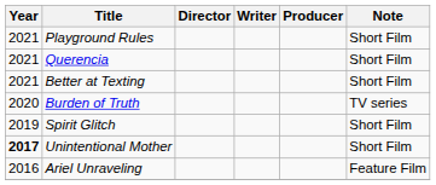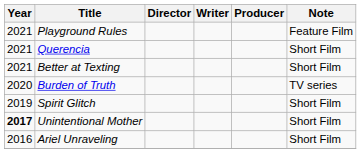Playground Rules | Note: Short Film -> Feature Film
Ariel Unraveling | Note: Feature Film -> Short Film
